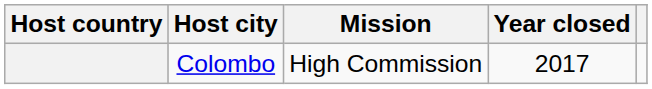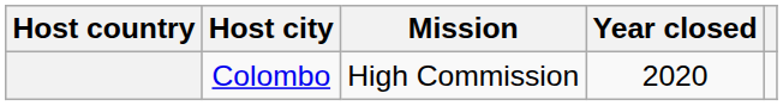Colombo | Year closed: 2017 -> 2020
